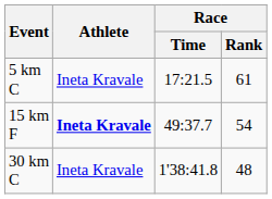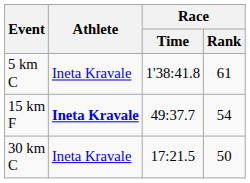5 km C | Race / Time: 17:21.5 -> 1'38:41.8
30 km C | Race / Time: 1'38:41.8 -> 17:21.5
30 km C | Race / Rank: 48 -> 50
